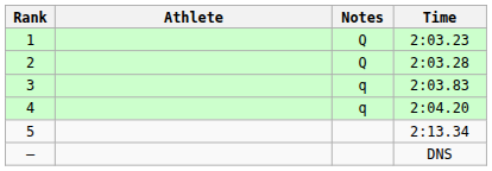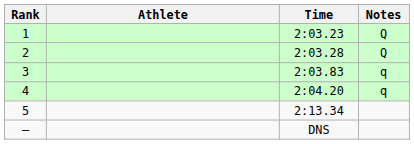columns swapped: Time <-> Notes
